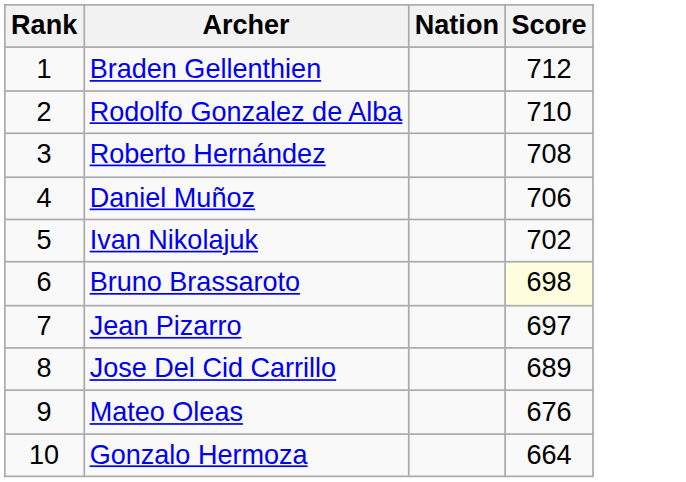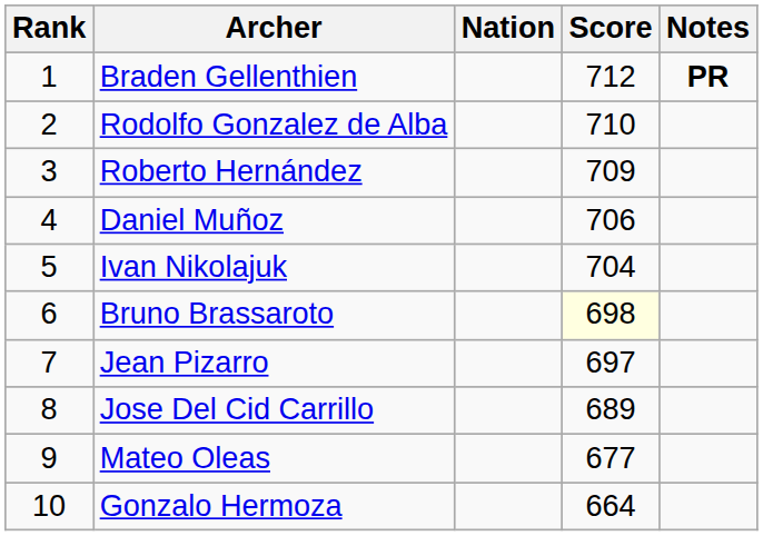+ column: Notes | PR
Roberto Hernández | Score: 708 -> 709
Ivan Nikolajuk | Score: 702 -> 704
Mateo Oleas | Score: 676 -> 677
